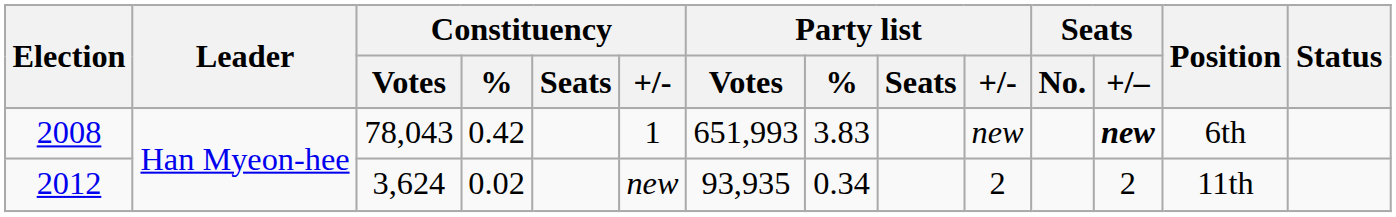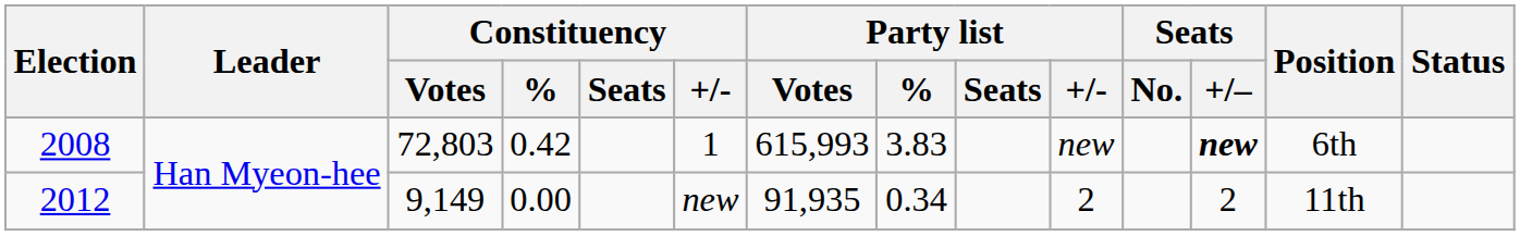2008 | Constituency / Votes: 78,043 -> 72,803
2008 | Party list / Votes: 651,993 -> 615,993
2012 | Constituency / Votes: 3,624 -> 9,149
2012 | Constituency / %: 0.02 -> 0.00
2012 | Party list / Votes: 93,935 -> 91,935
